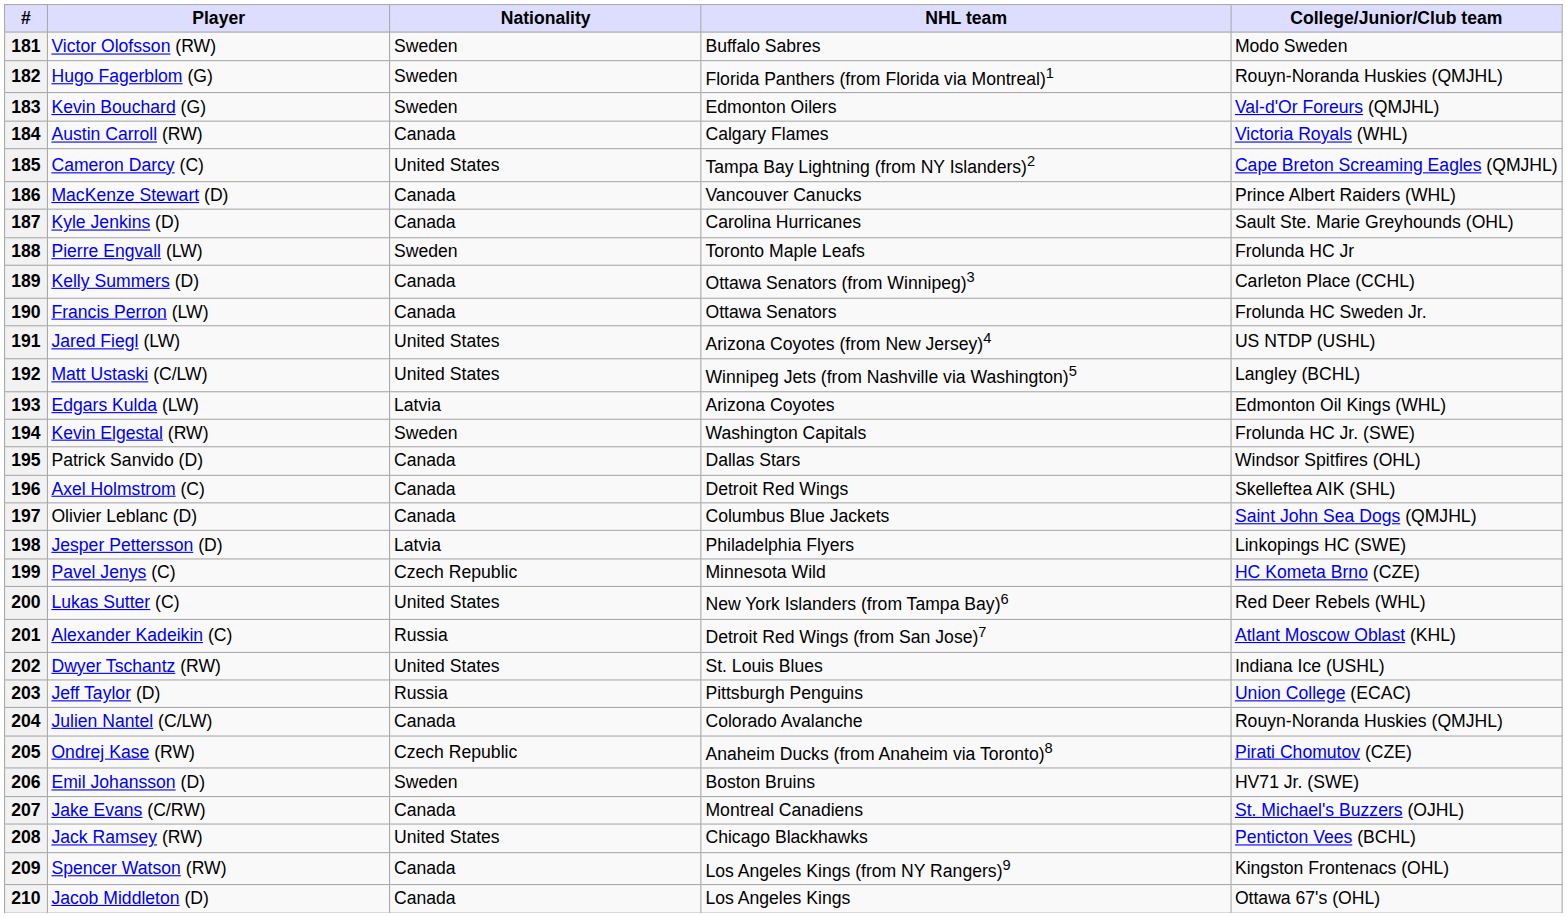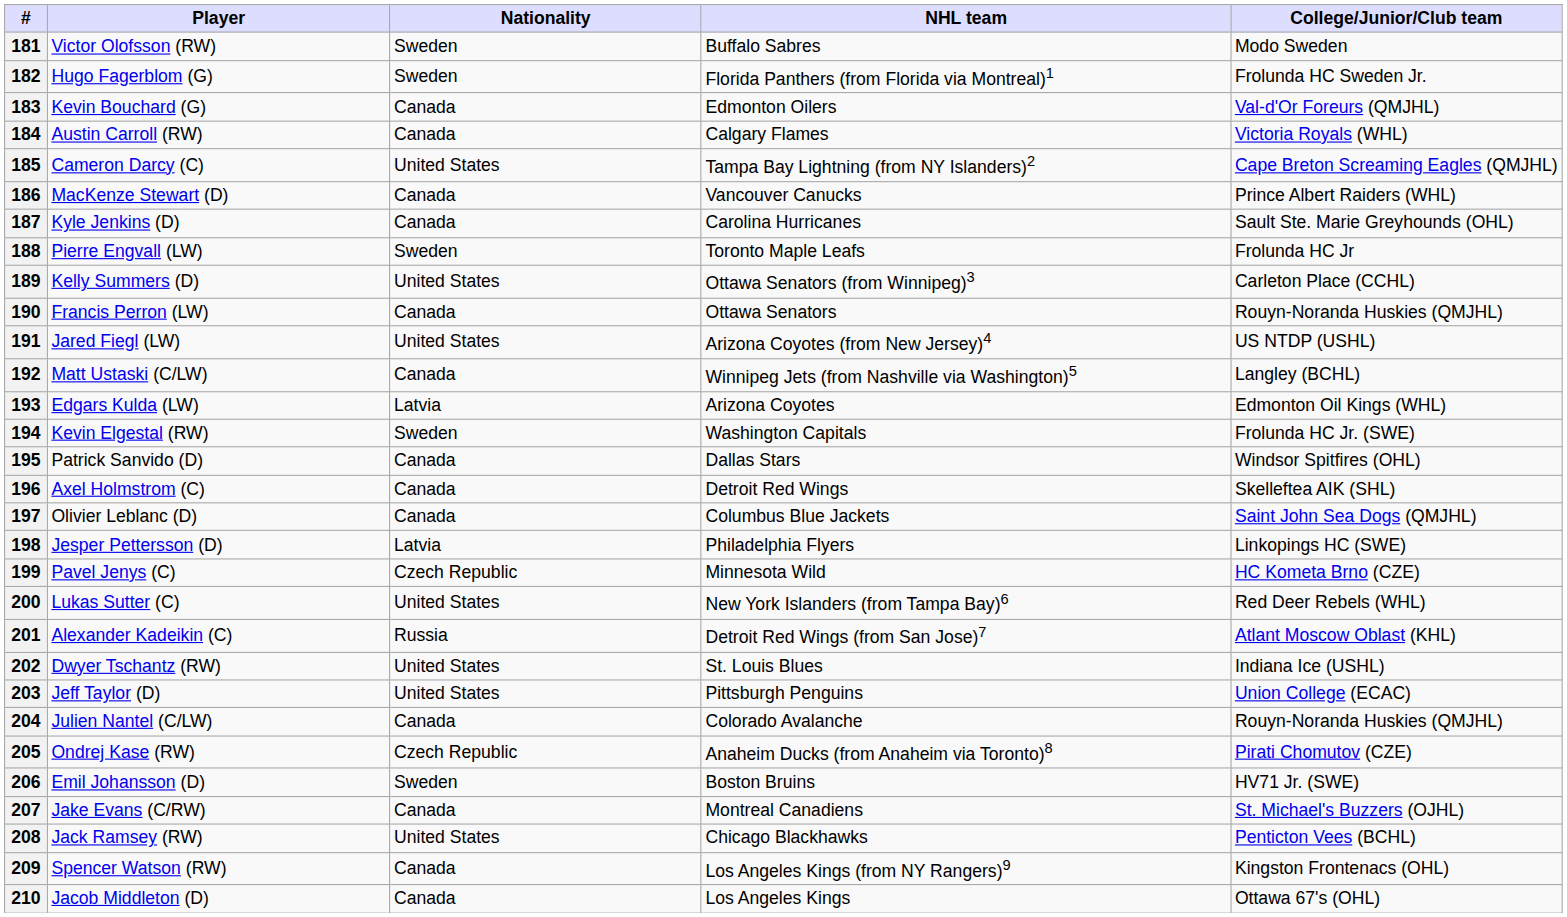182 | College/Junior/Club team: Rouyn-Noranda Huskies (QMJHL) -> Frolunda HC Sweden Jr.
183 | Nationality: Sweden -> Canada
189 | Nationality: Canada -> United States
190 | College/Junior/Club team: Frolunda HC Sweden Jr. -> Rouyn-Noranda Huskies (QMJHL)
192 | Nationality: United States -> Canada
203 | Nationality: Russia -> United States
